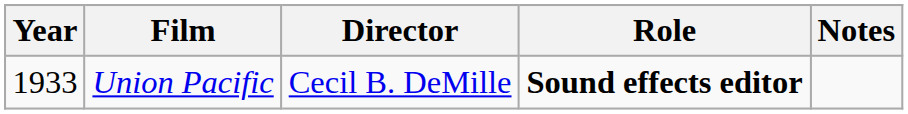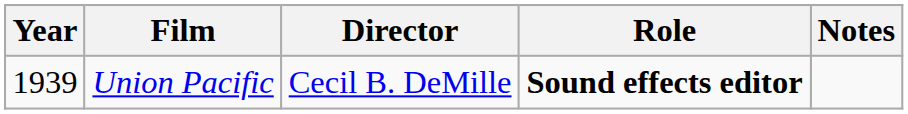Union Pacific | Year: 1933 -> 1939
